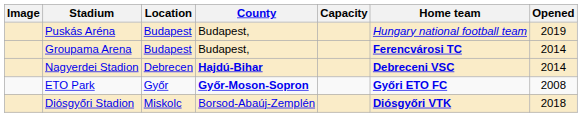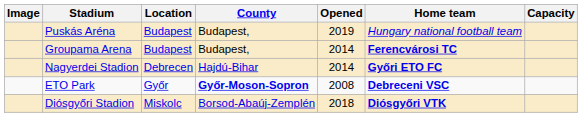columns swapped: Capacity <-> Opened
Nagyerdei Stadion | County: bold -> normal
Nagyerdei Stadion | Home team: Debreceni VSC -> Győri ETO FC
ETO Park | Home team: Győri ETO FC -> Debreceni VSC
